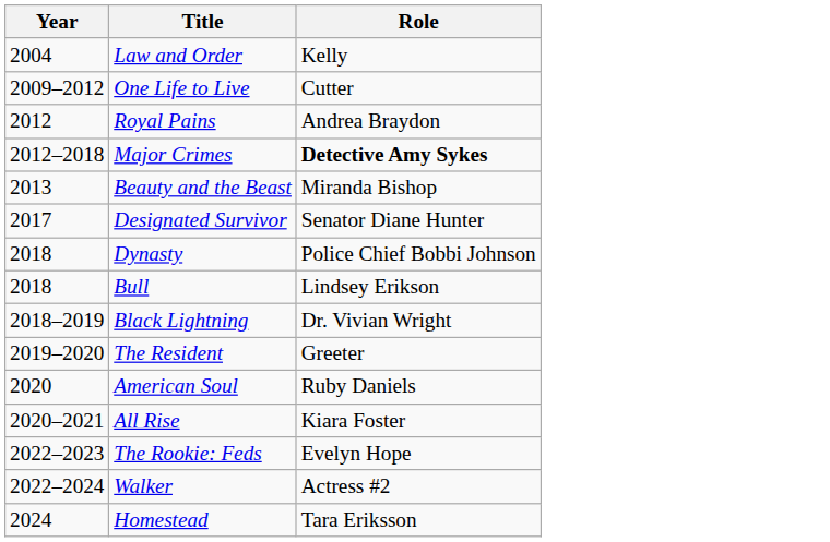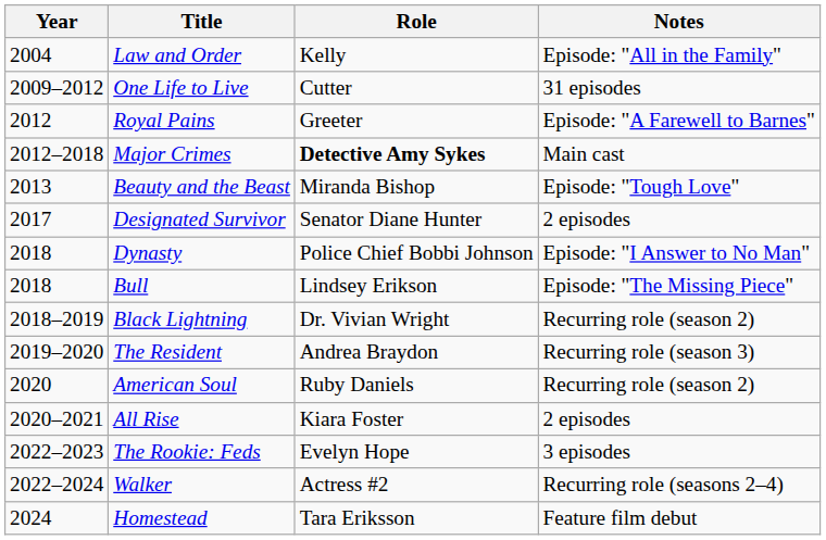+ column: Notes | Episode: "All in the Family" | 31 episodes | Episode: "A Farewell to Barnes" | Main cast | Episode: "Tough Love" | 2 episodes | Episode: "I Answer to No Man" | Episode: "The Missing Piece" | Recurring role (season 2) | Recurring role (season 3) | Recurring role (season 2) | 2 episodes | 3 episodes | Recurring role (seasons 2–4) | Feature film debut
Royal Pains | Role: Andrea Braydon -> Greeter
The Resident | Role: Greeter -> Andrea Braydon
